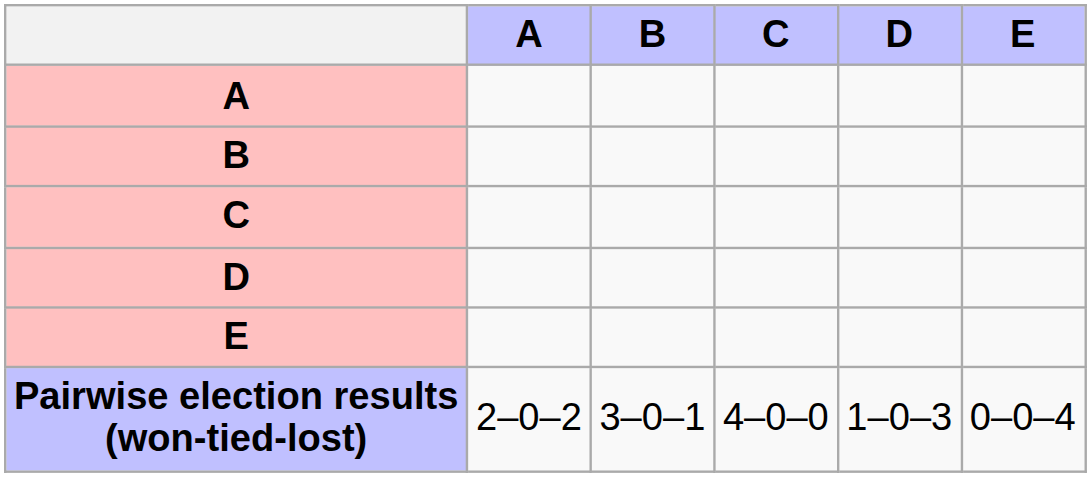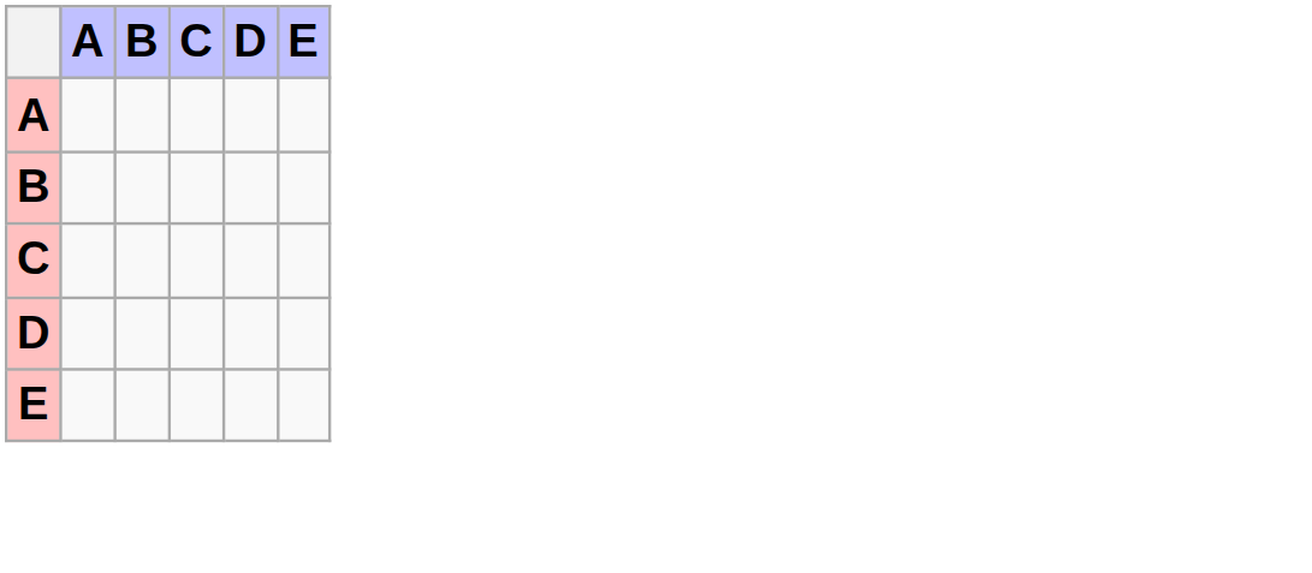- row: Pairwise election results (won-tied-lost) | 2–0–2 | 3–0–1 | 4–0–0 | 1–0–3 | 0–0–4
